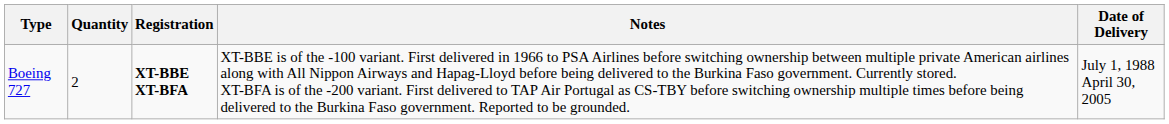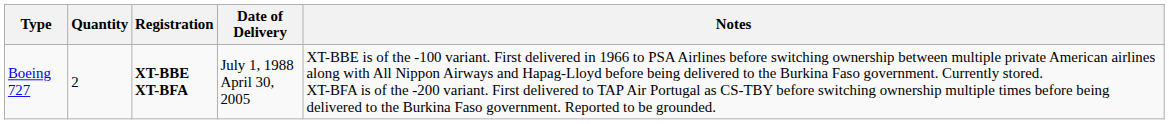columns swapped: Date of Delivery <-> Notes
